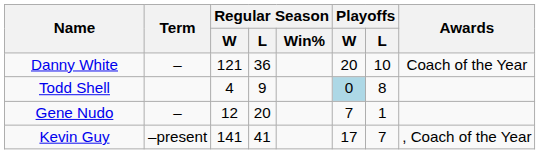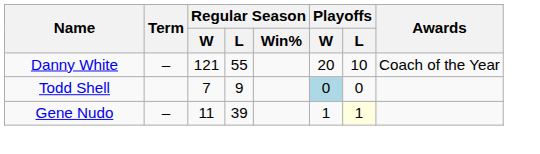Danny White | Regular Season / L: 36 -> 55
Todd Shell | Regular Season / W: 4 -> 7
Todd Shell | Playoffs / L: 8 -> 0
Gene Nudo | Regular Season / W: 12 -> 11
Gene Nudo | Regular Season / L: 20 -> 39
Gene Nudo | Playoffs / W: 7 -> 1
Gene Nudo | Playoffs / L: no background -> lightyellow background
- row: Kevin Guy | –present | 141 | 41 | 17 | 7 | , Coach of the Year
